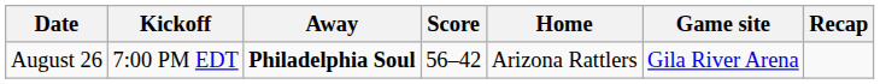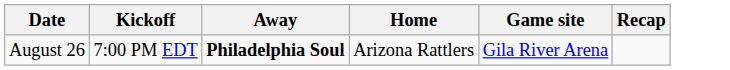- column: Score | 56–42
